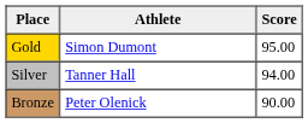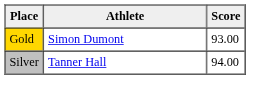Gold | Score: 95.00 -> 93.00
- row: Bronze | Peter Olenick | 90.00
